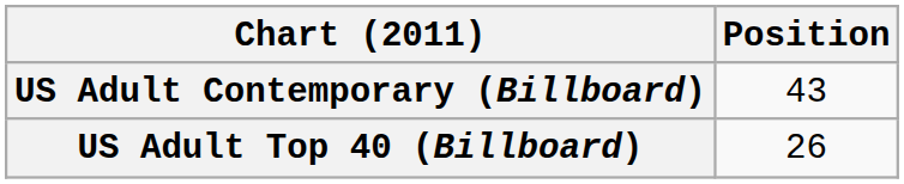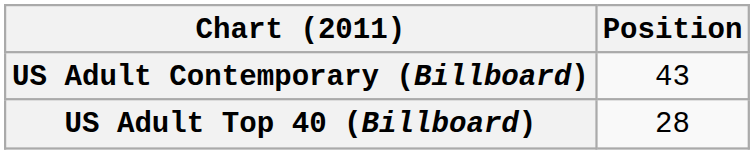US Adult Top 40 (Billboard) | Position: 26 -> 28
